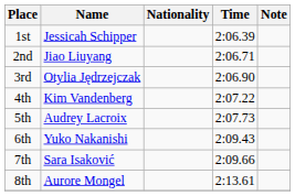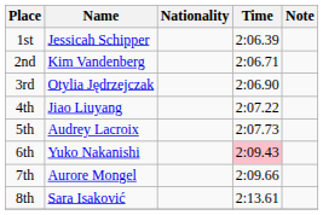2nd | Name: Jiao Liuyang -> Kim Vandenberg
4th | Name: Kim Vandenberg -> Jiao Liuyang
6th | Time: no background -> pink background
7th | Name: Sara Isaković -> Aurore Mongel
8th | Name: Aurore Mongel -> Sara Isaković
